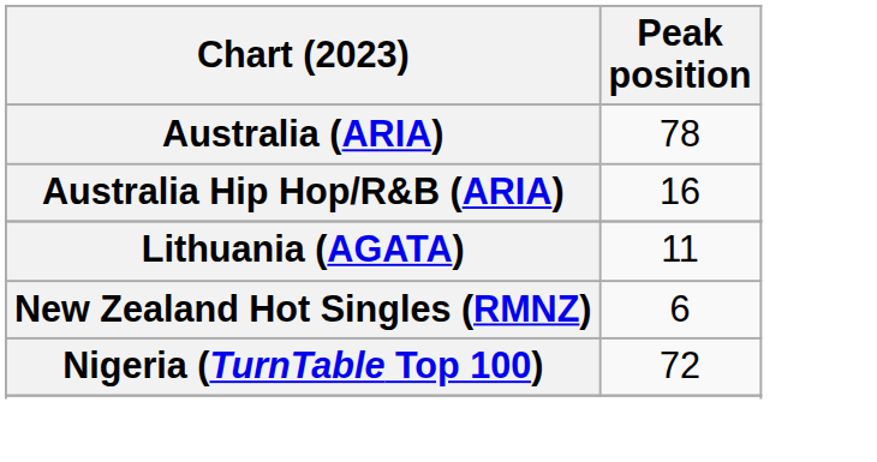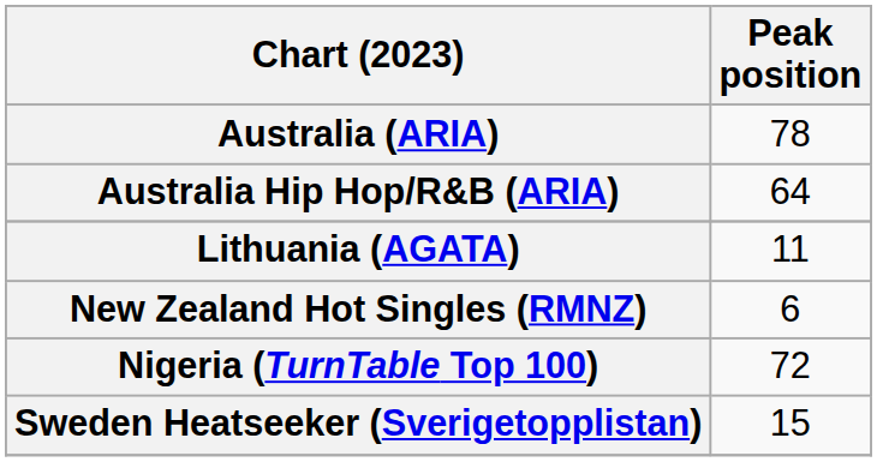Australia Hip Hop/R&B (ARIA) | Peak position: 16 -> 64
+ row: Sweden Heatseeker (Sverigetopplistan) | 15
